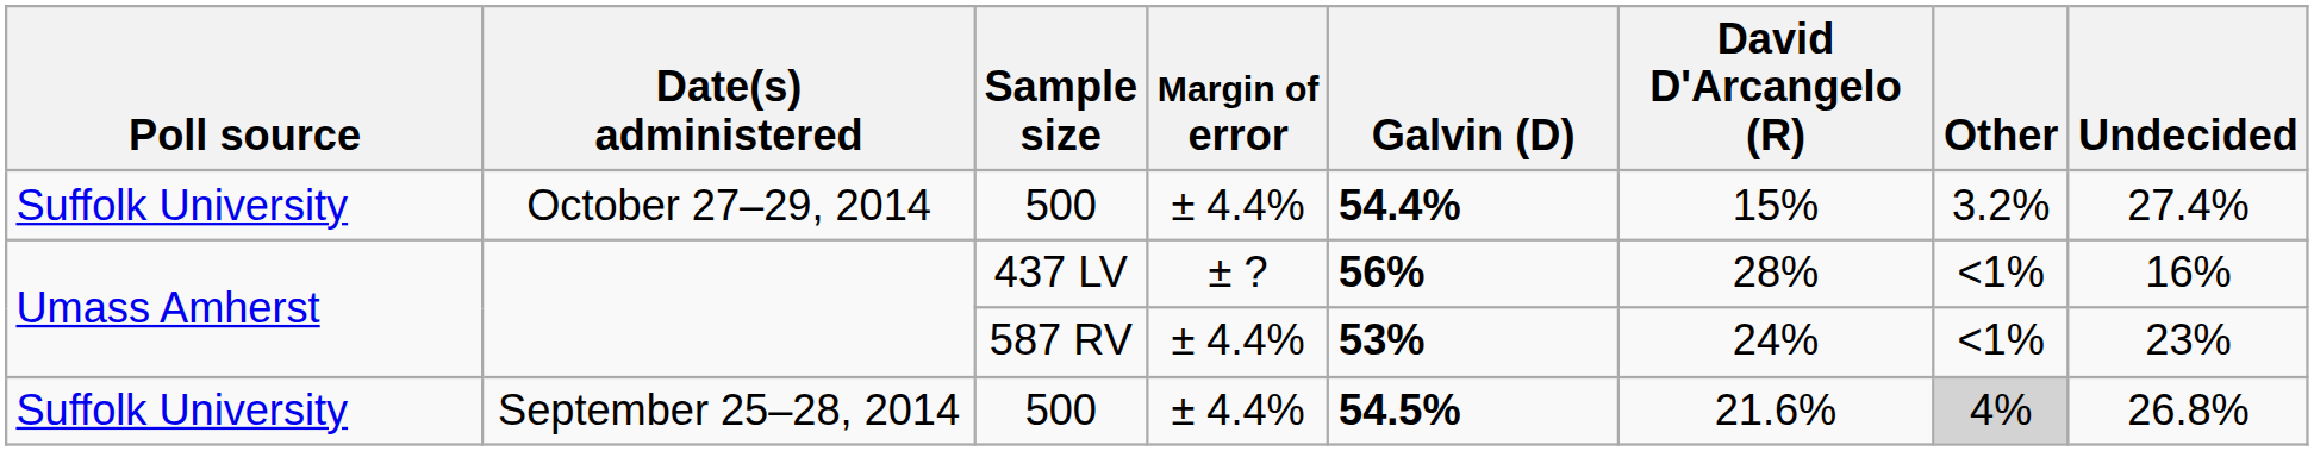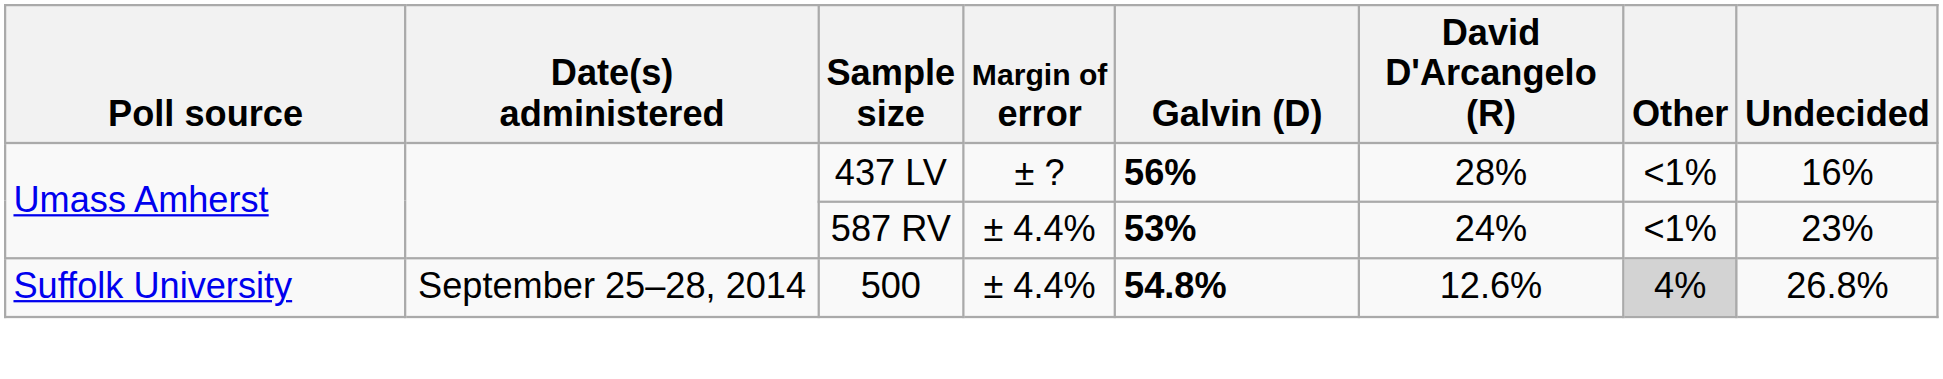- row: Suffolk University | October 27–29, 2014 | 500 | ± 4.4% | 54.4% | 15% | 3.2% | 27.4%
September 25–28, 2014 | Galvin (D): 54.5% -> 54.8%
September 25–28, 2014 | David D'Arcangelo (R): 21.6% -> 12.6%
